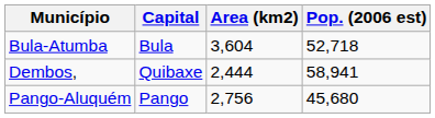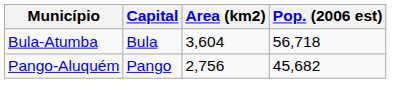Bula-Atumba | Pop. (2006 est): 52,718 -> 56,718
- row: Dembos, | Quibaxe | 2,444 | 58,941
Pango-Aluquém | Pop. (2006 est): 45,680 -> 45,682
